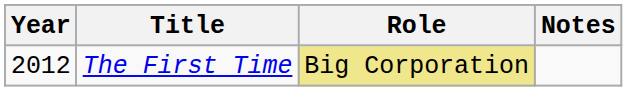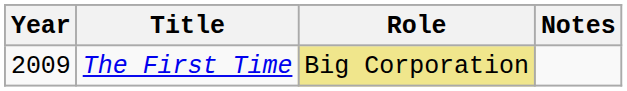The First Time | Year: 2012 -> 2009
